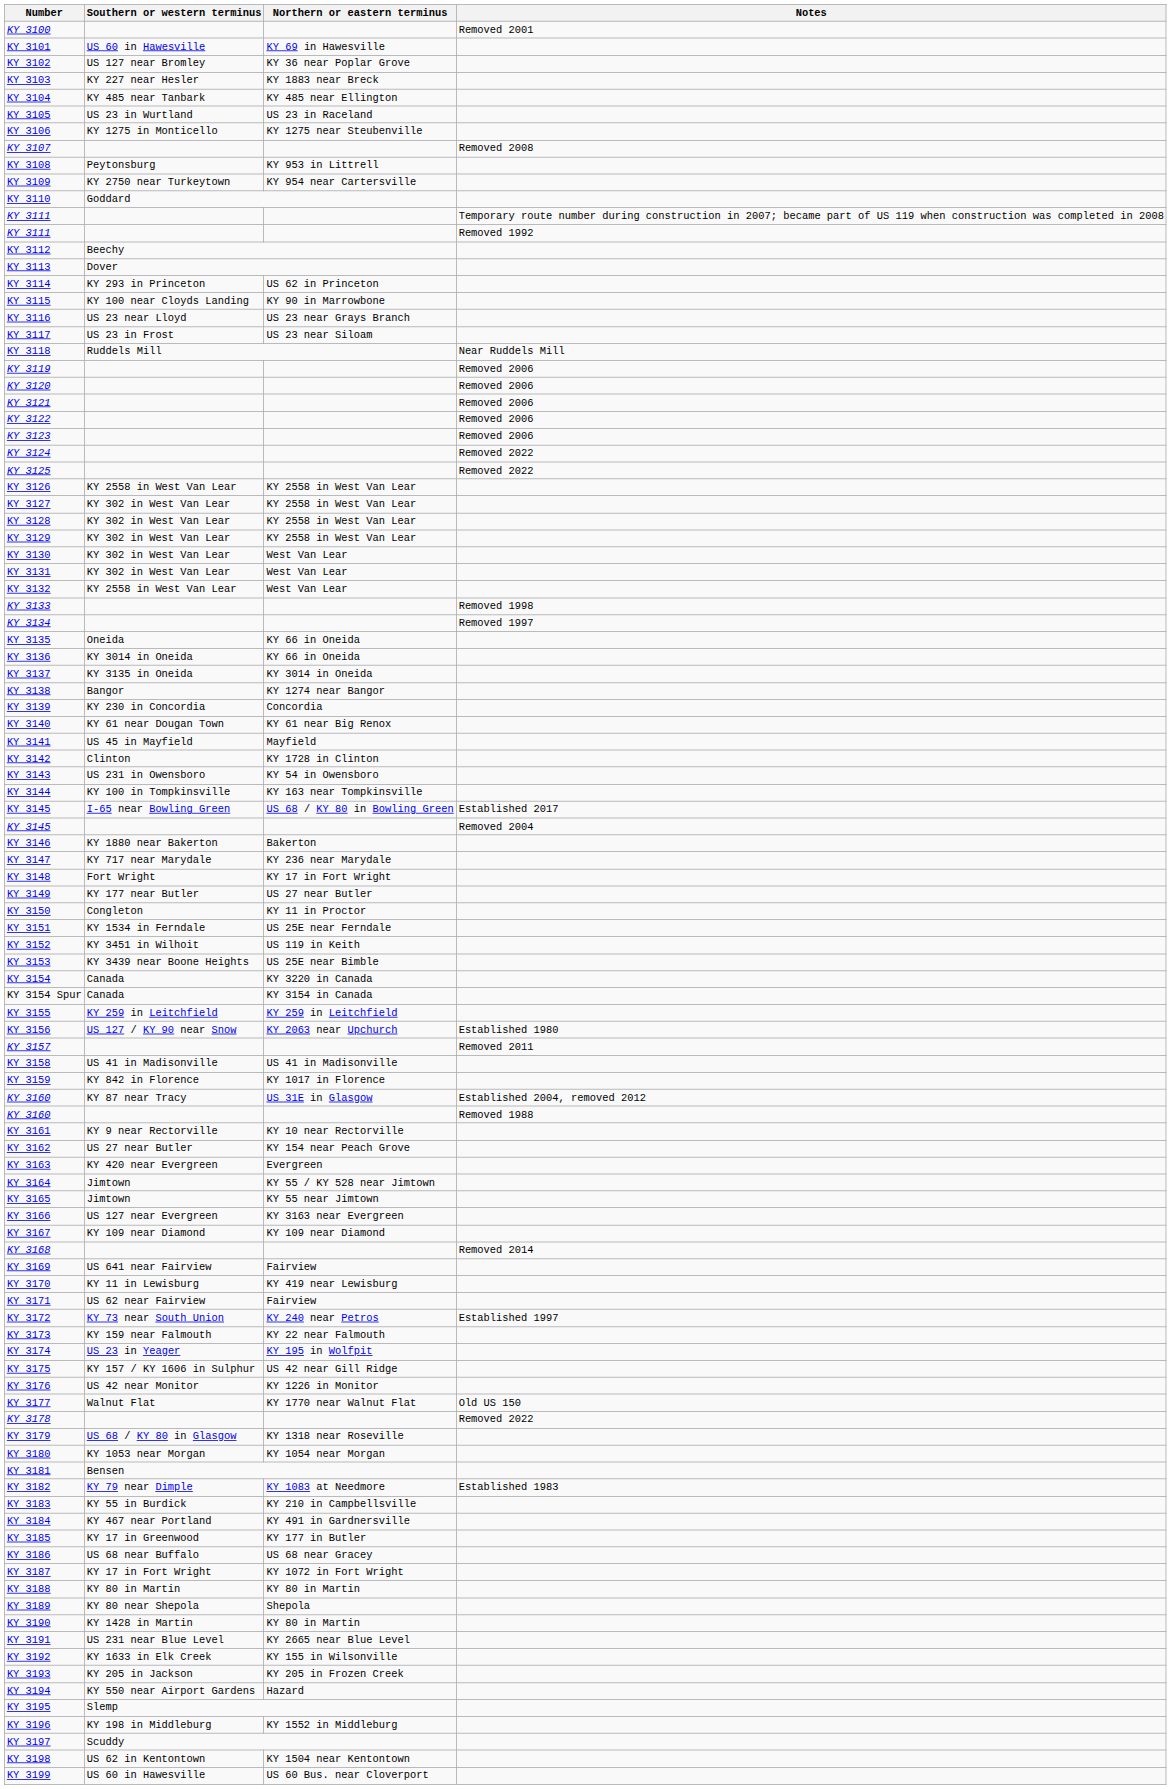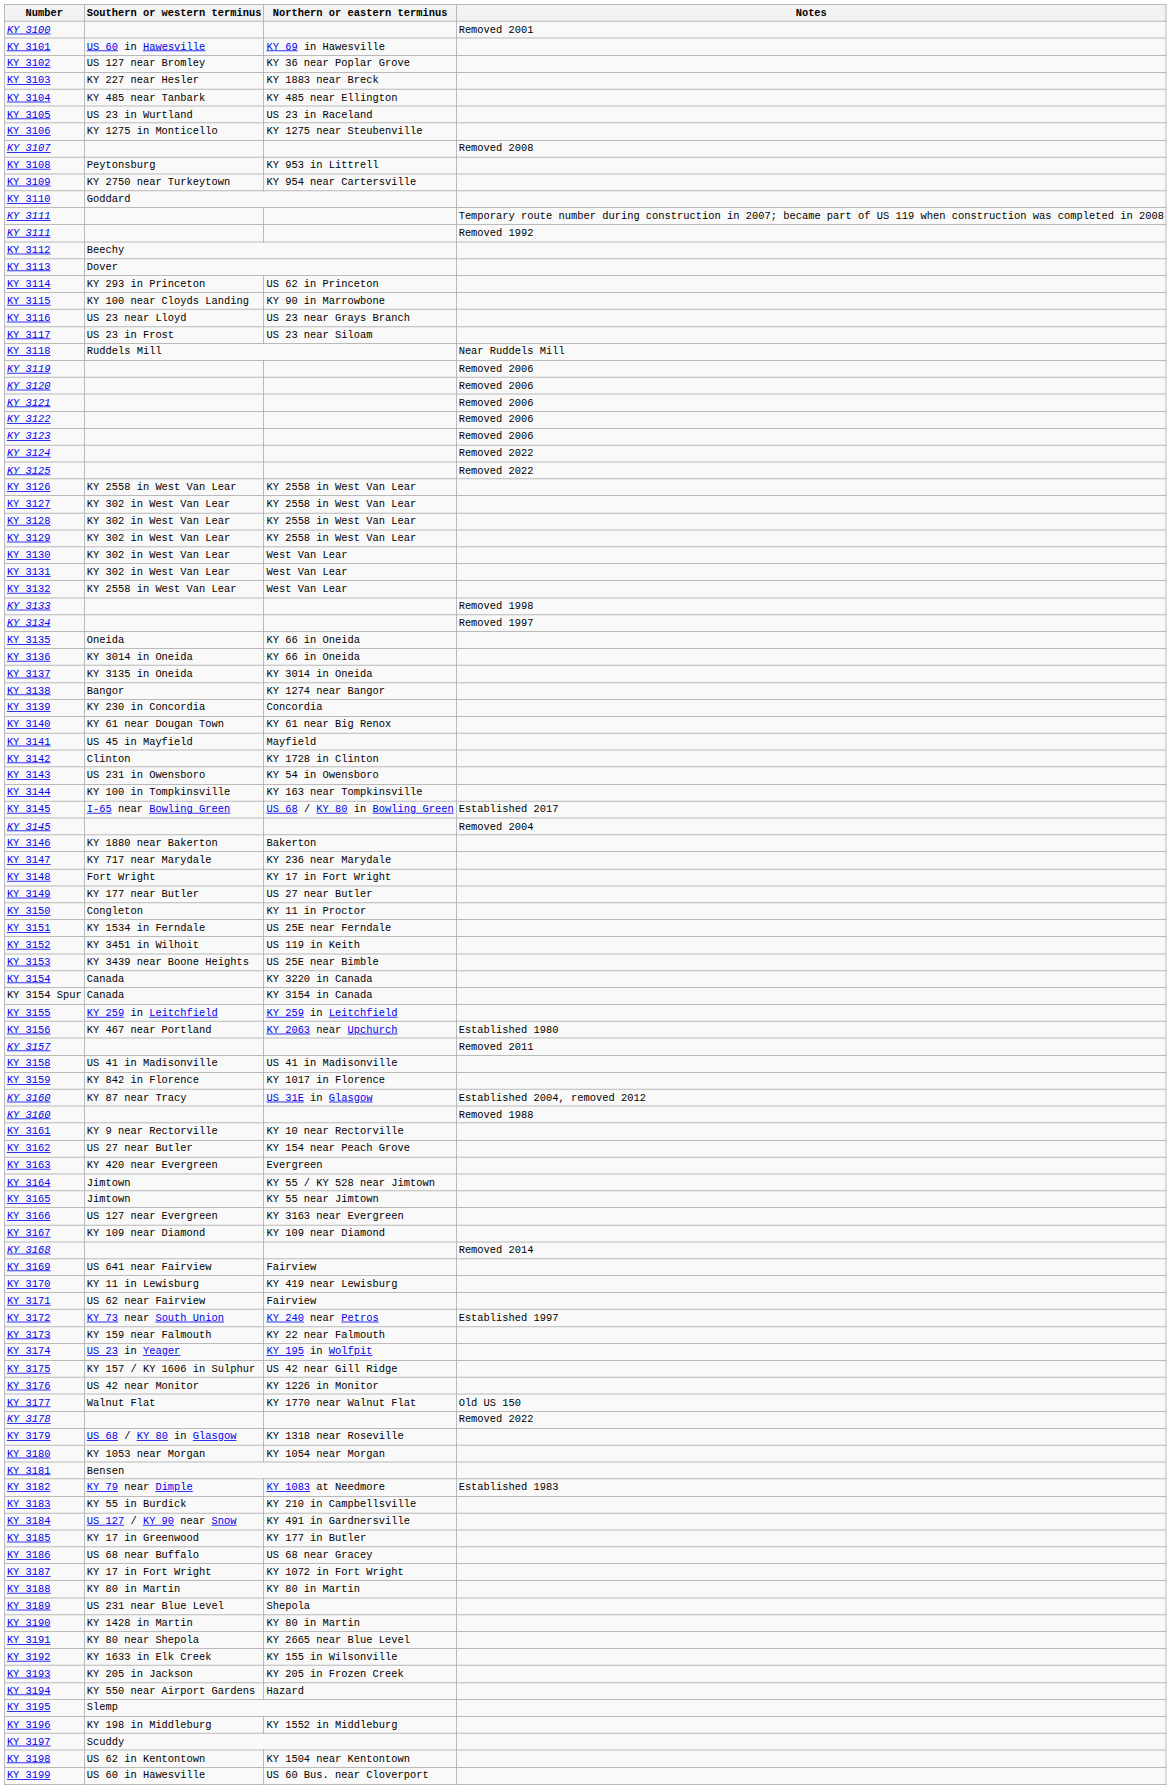KY 3156 | Southern or western terminus: US 127 / KY 90 near Snow -> KY 467 near Portland
KY 3184 | Southern or western terminus: KY 467 near Portland -> US 127 / KY 90 near Snow
KY 3189 | Southern or western terminus: KY 80 near Shepola -> US 231 near Blue Level
KY 3191 | Southern or western terminus: US 231 near Blue Level -> KY 80 near Shepola
